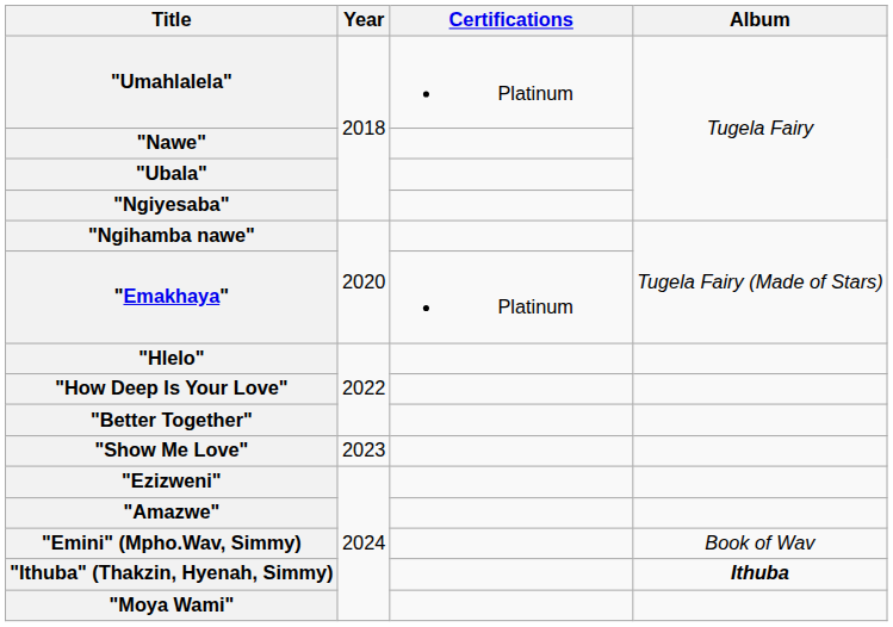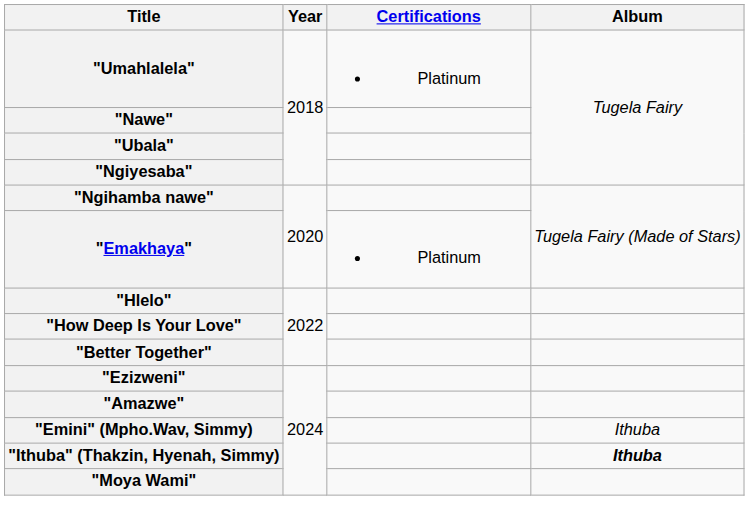- row: "Show Me Love" | 2023
"Emini" (Mpho.Wav, Simmy) | Album: Book of Wav -> Ithuba
